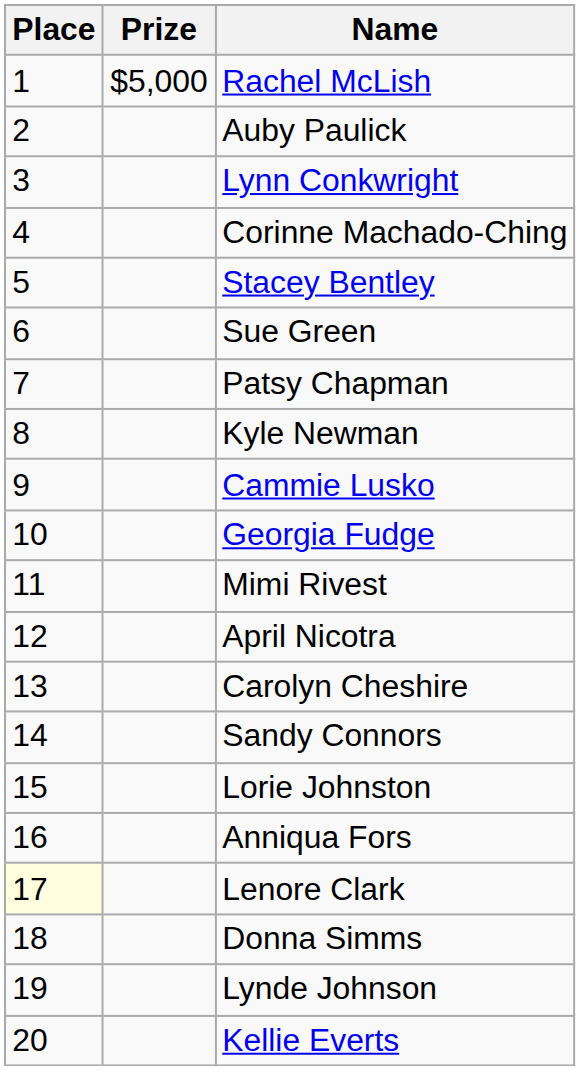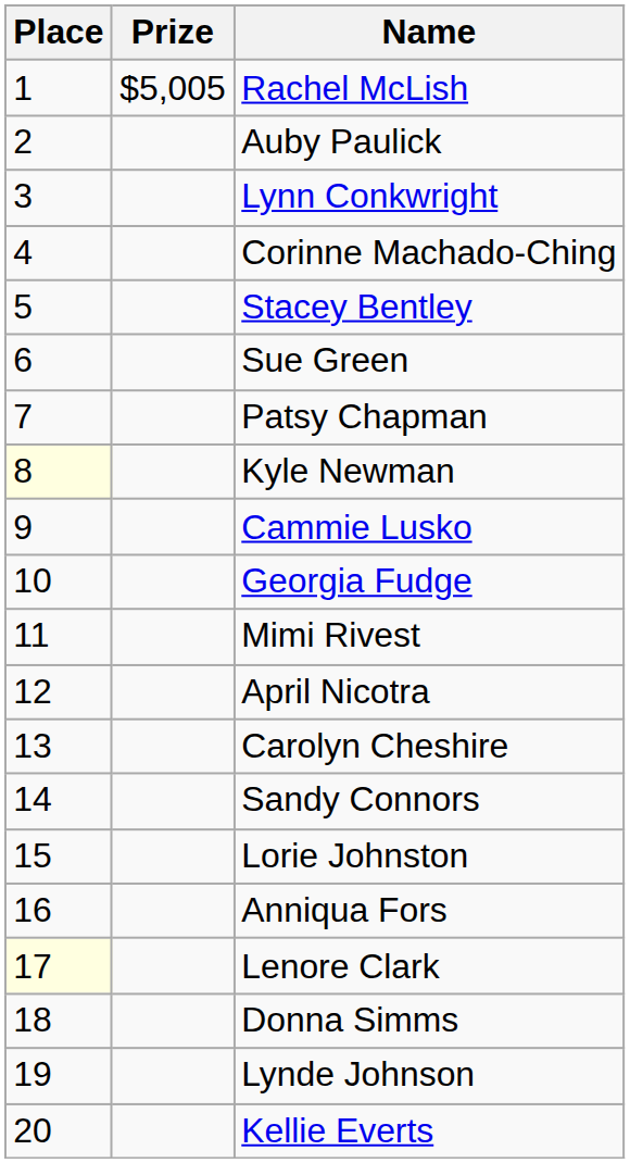Rachel McLish | Prize: $5,000 -> $5,005
Kyle Newman | Place: no background -> lightyellow background
